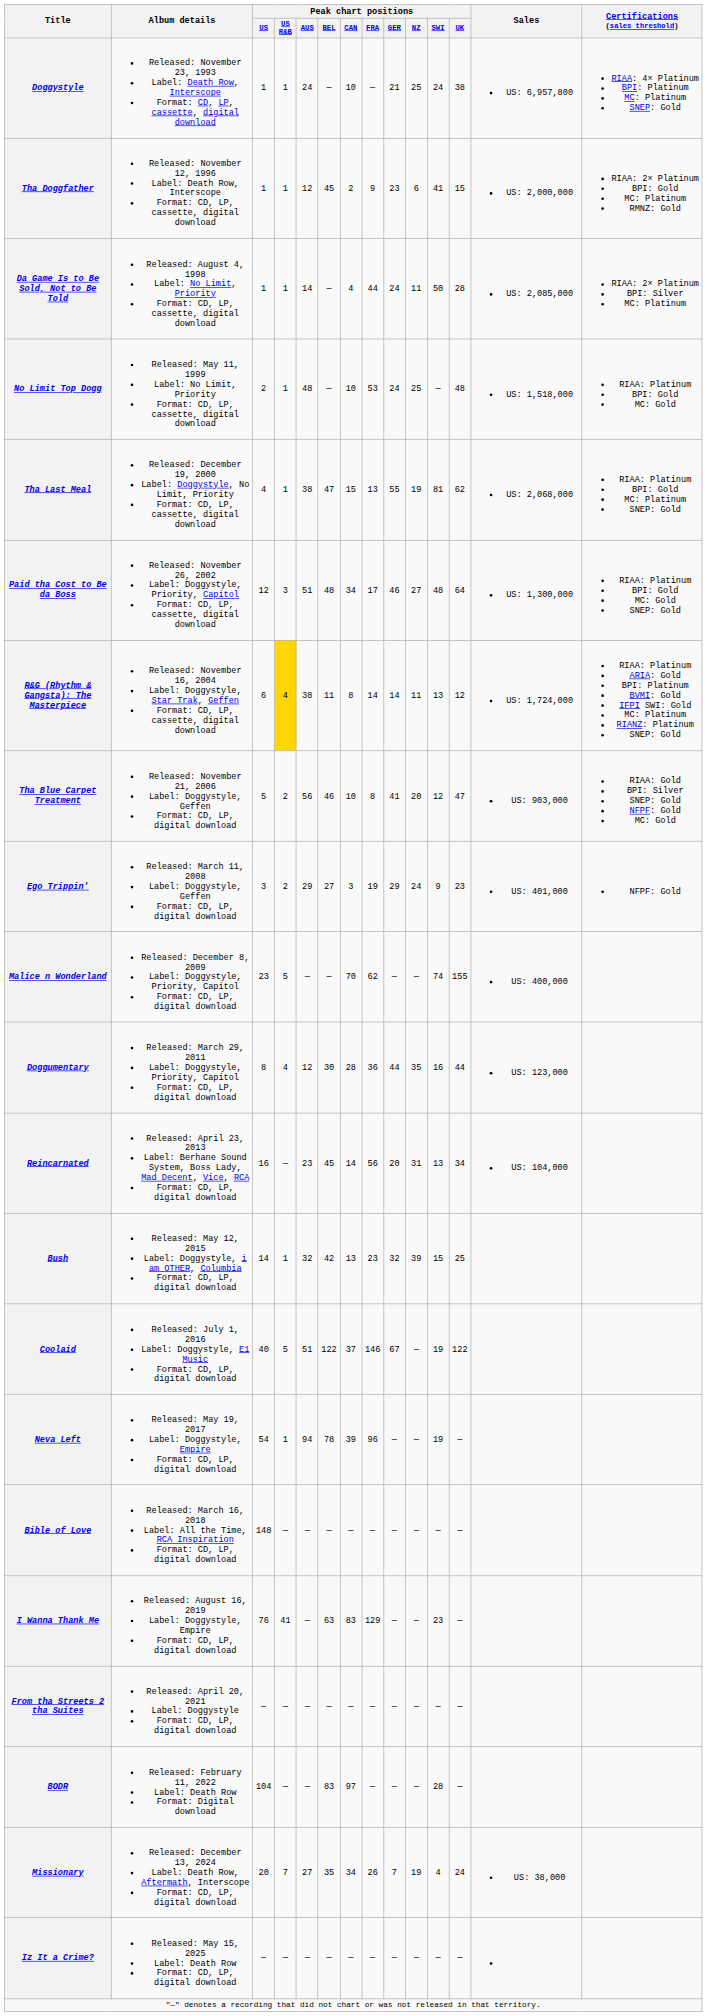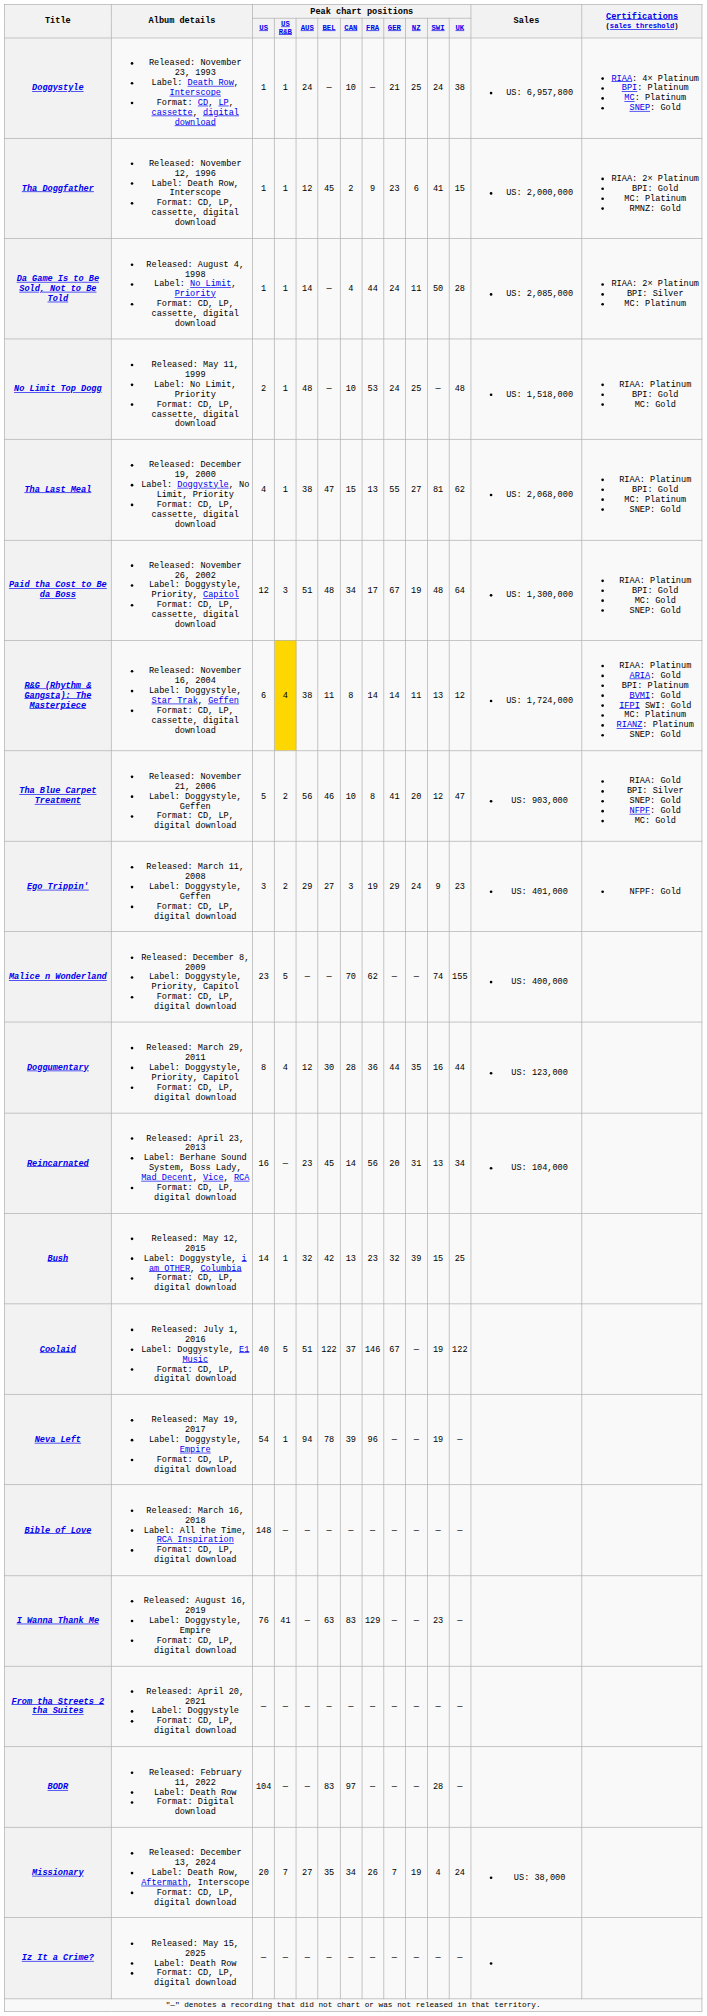Tha Last Meal | Peak chart positions / NZ: 19 -> 27
Paid tha Cost to Be da Boss | Peak chart positions / GER: 46 -> 67
Paid tha Cost to Be da Boss | Peak chart positions / NZ: 27 -> 19
